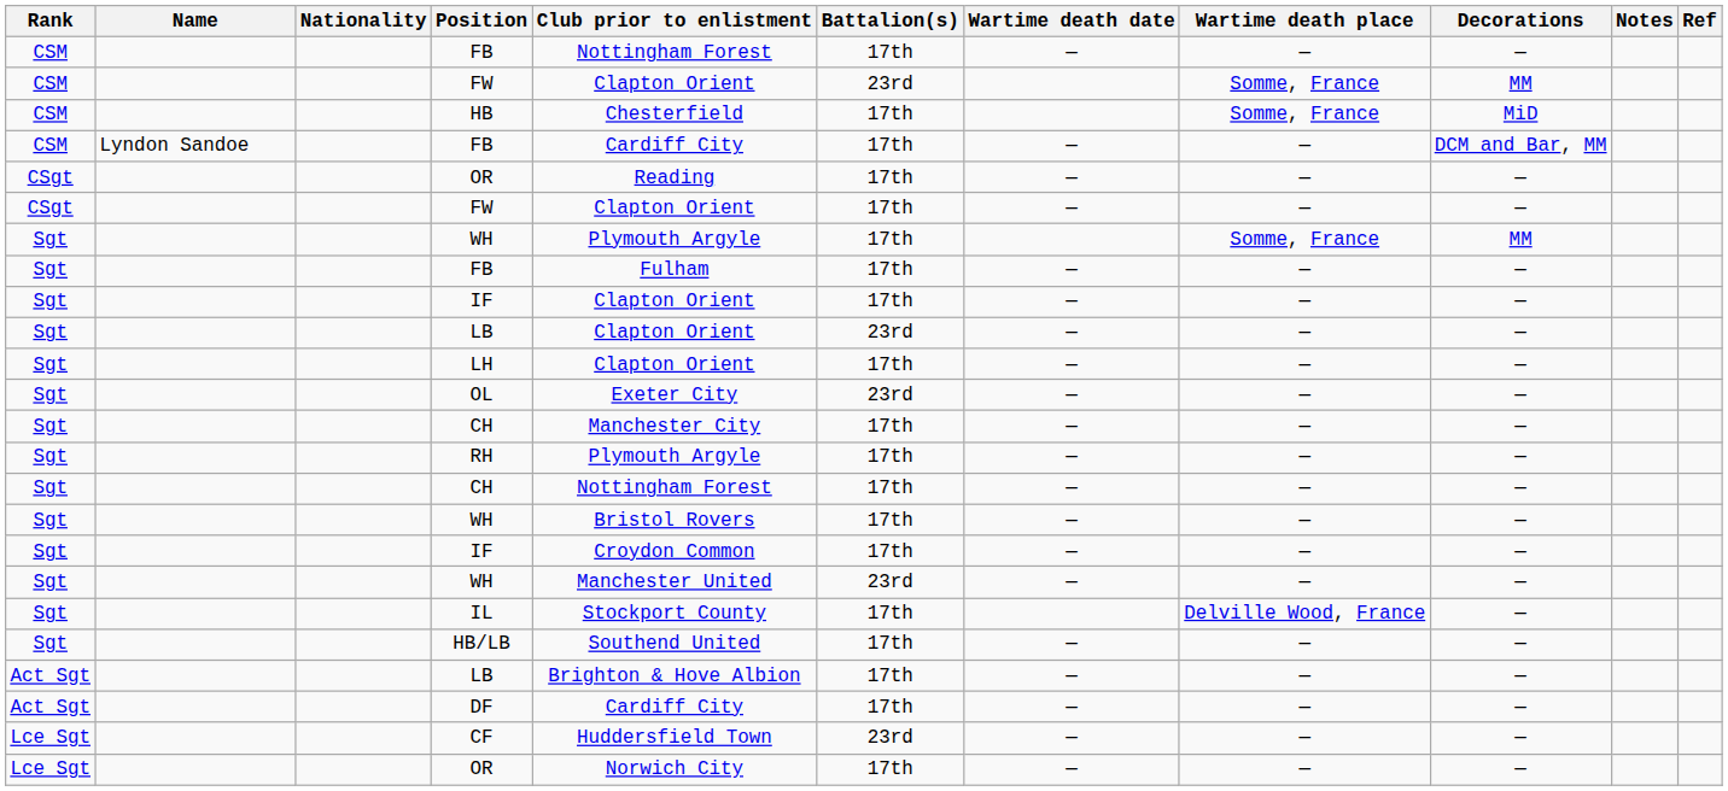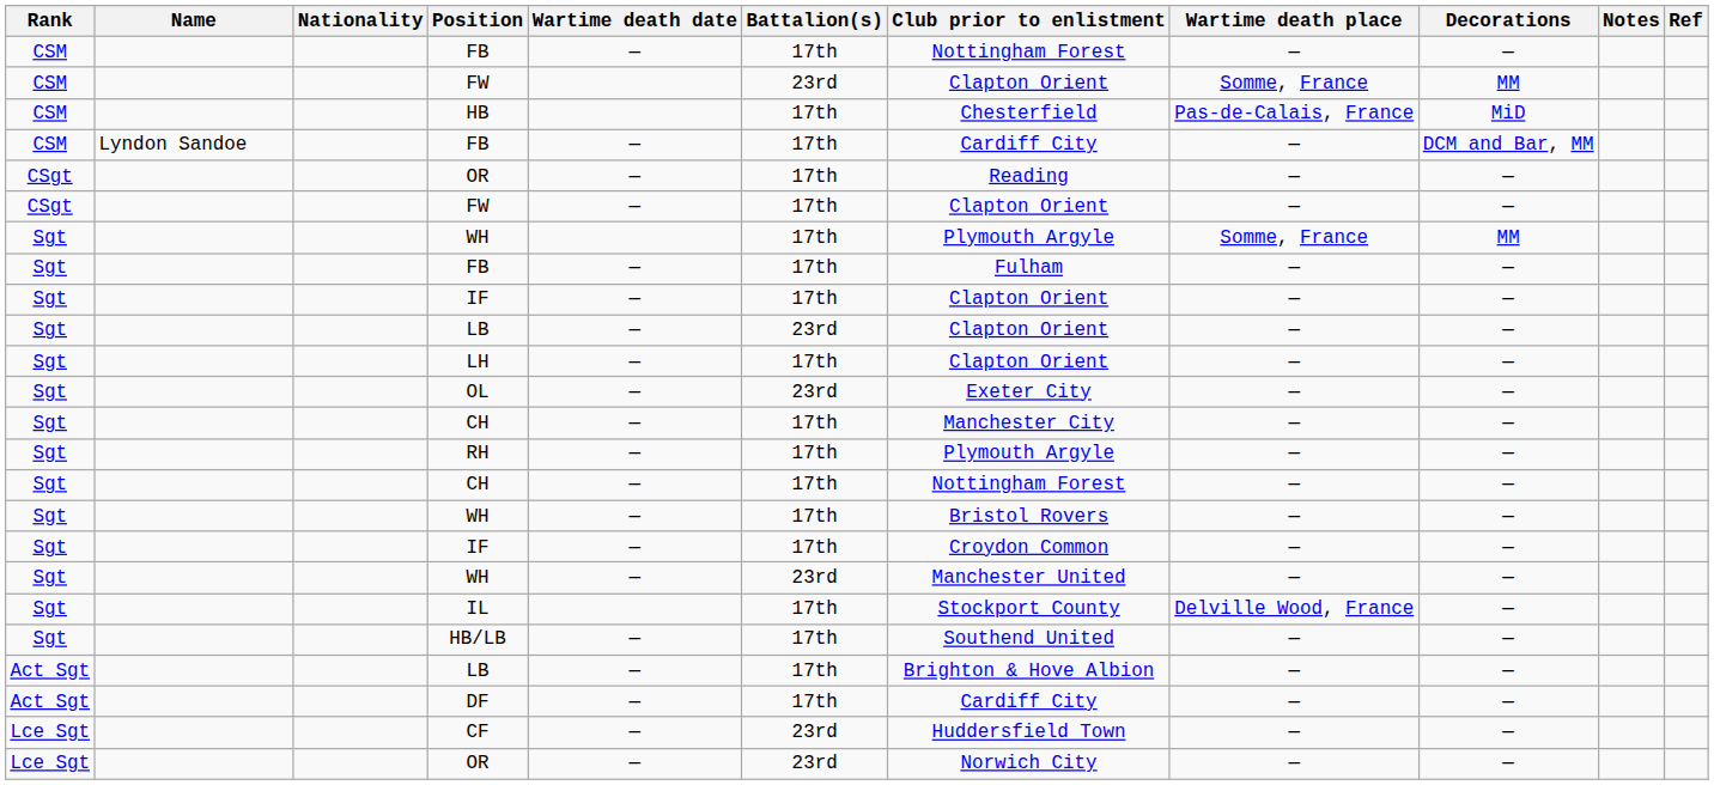columns swapped: Club prior to enlistment <-> Wartime death date
HB | Wartime death place: Somme, France -> Pas-de-Calais, France
Lce Sgt / OR | Battalion(s): 17th -> 23rd
